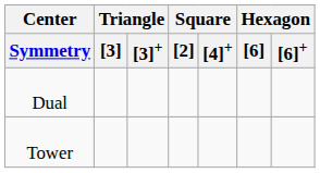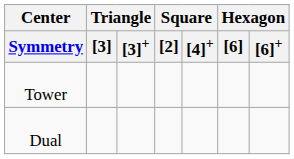rows swapped: Tower <-> Dual
